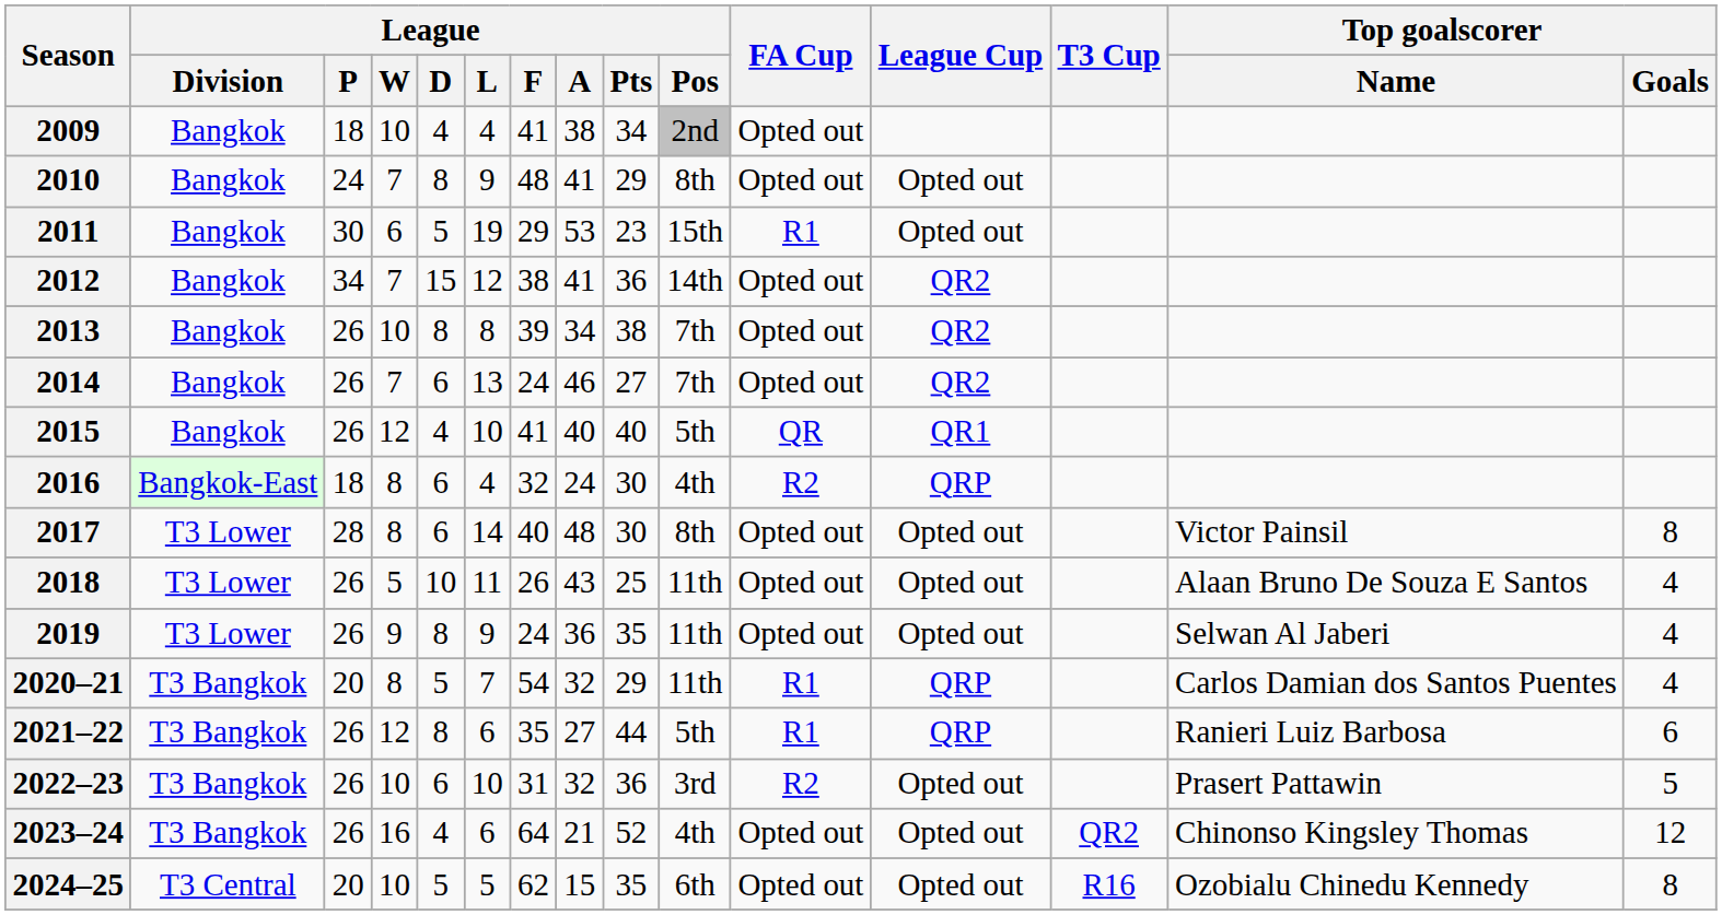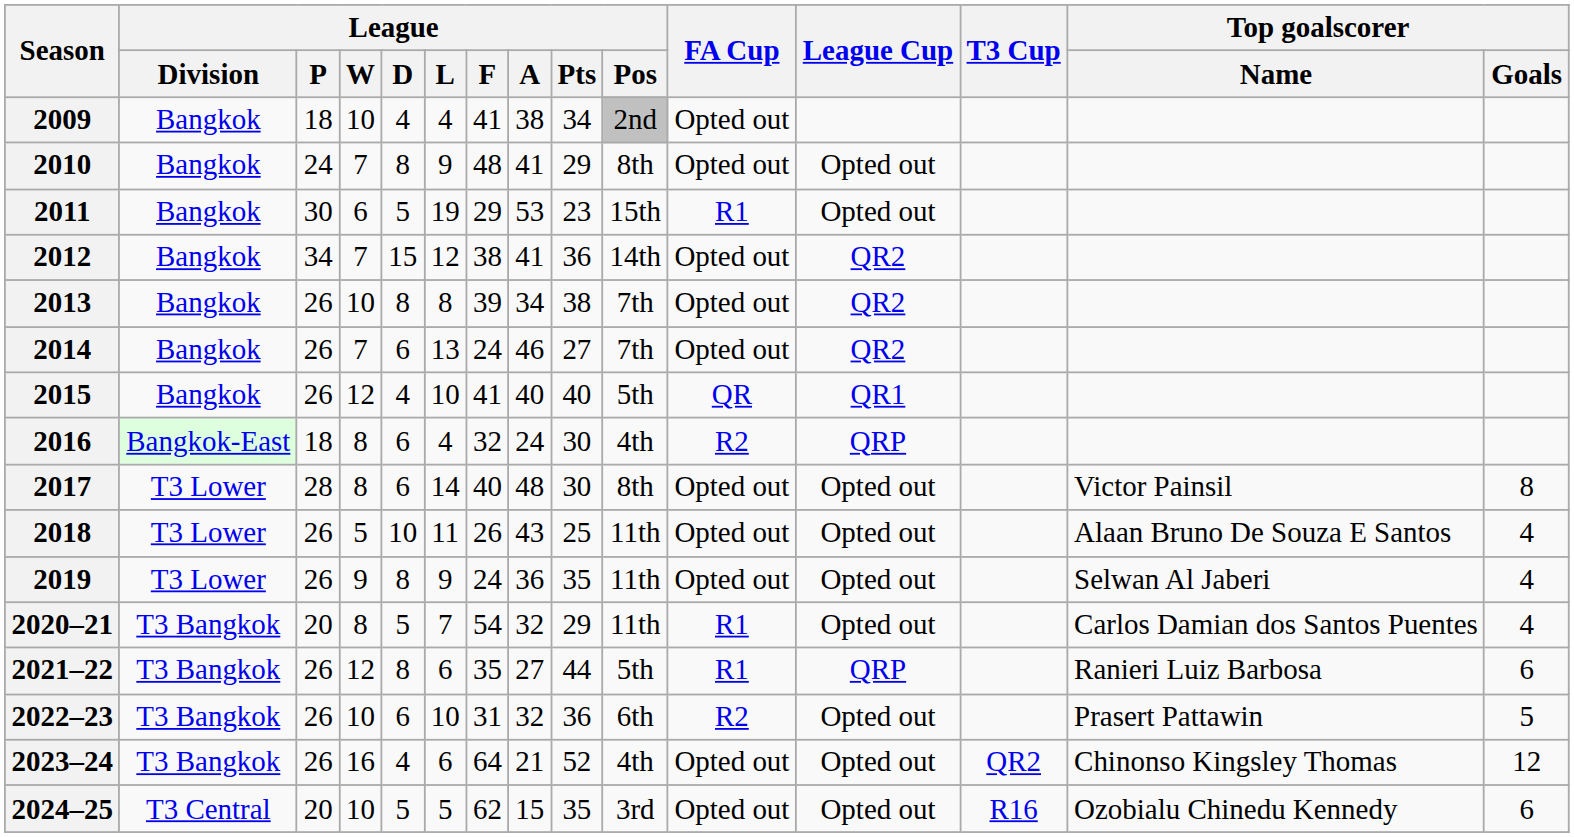2020–21 | League Cup: QRP -> Opted out
2022–23 | League / Pos: 3rd -> 6th
2024–25 | League / Pos: 6th -> 3rd
2024–25 | Top goalscorer / Goals: 8 -> 6
